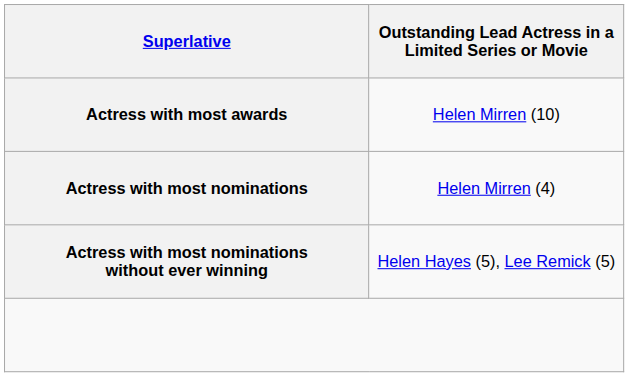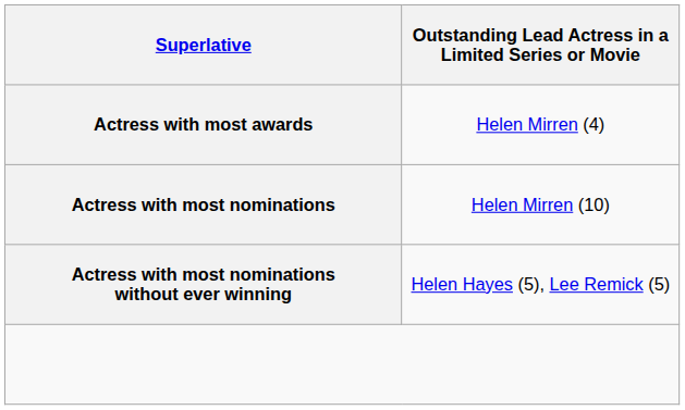Actress with most awards | column 2: Helen Mirren (10) -> Helen Mirren (4)
Actress with most nominations | column 2: Helen Mirren (4) -> Helen Mirren (10)
